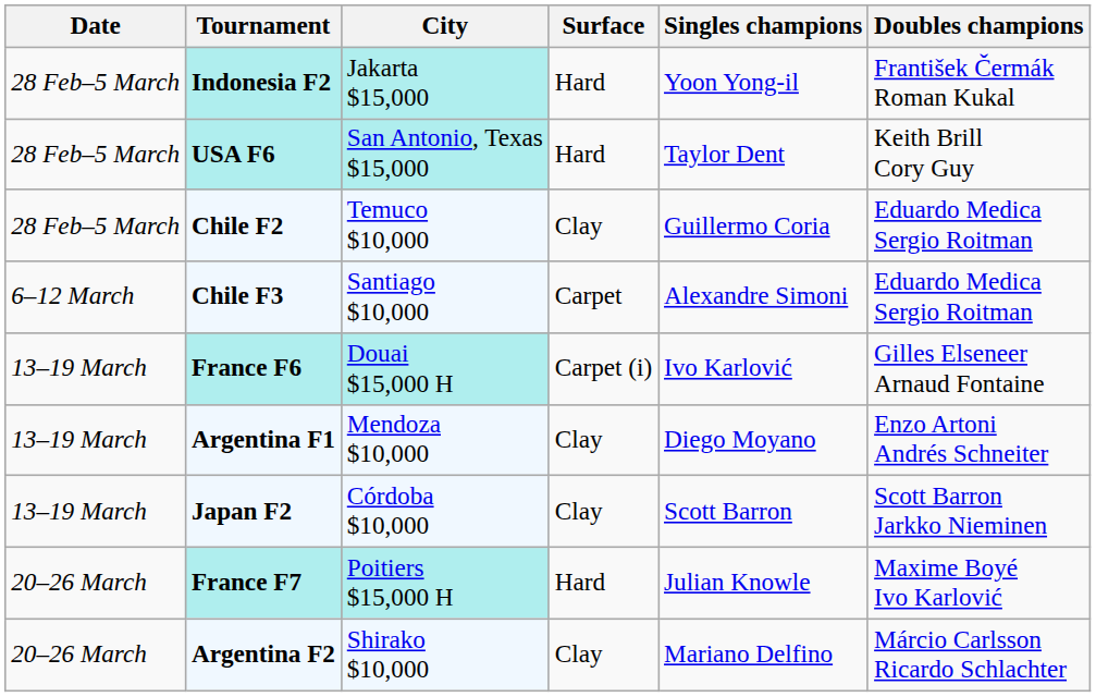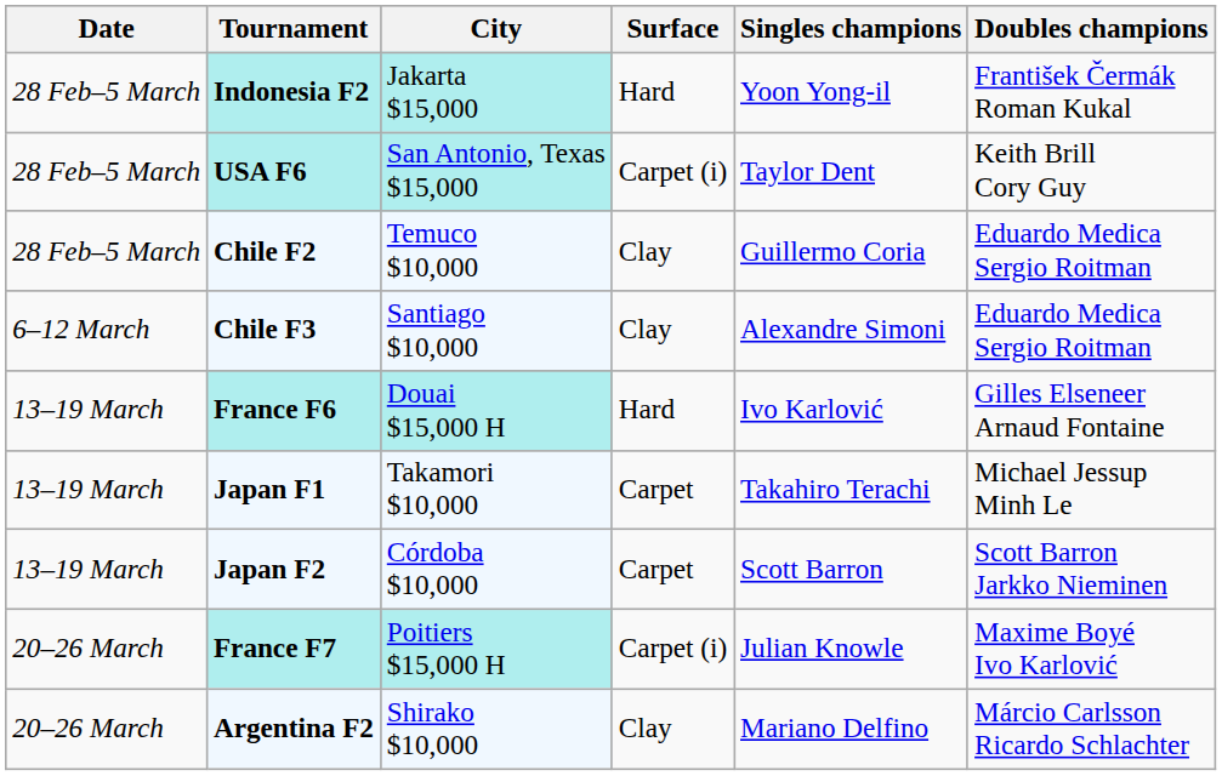USA F6 | Surface: Hard -> Carpet (i)
Chile F3 | Surface: Carpet -> Clay
France F6 | Surface: Carpet (i) -> Hard
- row: 13–19 March | Argentina F1 | Mendoza $10,000 | Clay | Diego Moyano | Enzo Artoni Andrés Schneiter
+ row: 13–19 March | Japan F1 | Takamori $10,000 | Carpet | Takahiro Terachi | Michael Jessup Minh Le
Japan F2 | Surface: Clay -> Carpet
France F7 | Surface: Hard -> Carpet (i)
